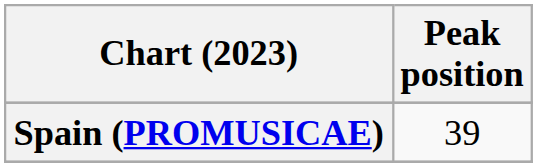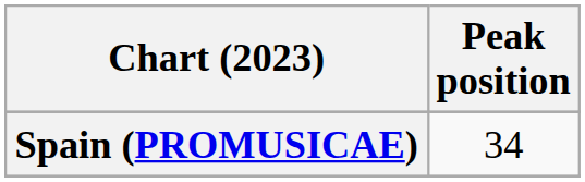Spain (PROMUSICAE) | Peak position: 39 -> 34
